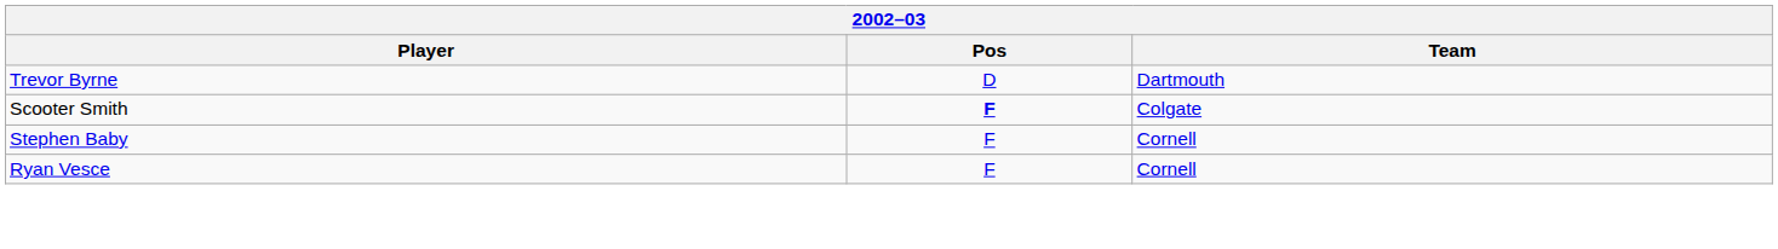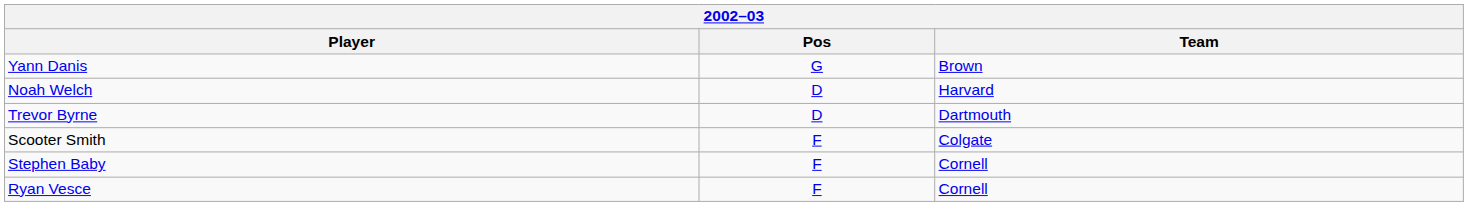+ row: Yann Danis | G | Brown
+ row: Noah Welch | D | Harvard
Scooter Smith | Pos: bold -> normal
